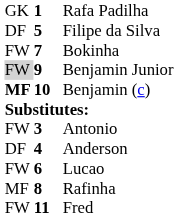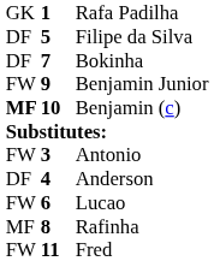Bokinha | column 1: FW -> DF
Benjamin Junior | column 1: lightgrey background -> no background
